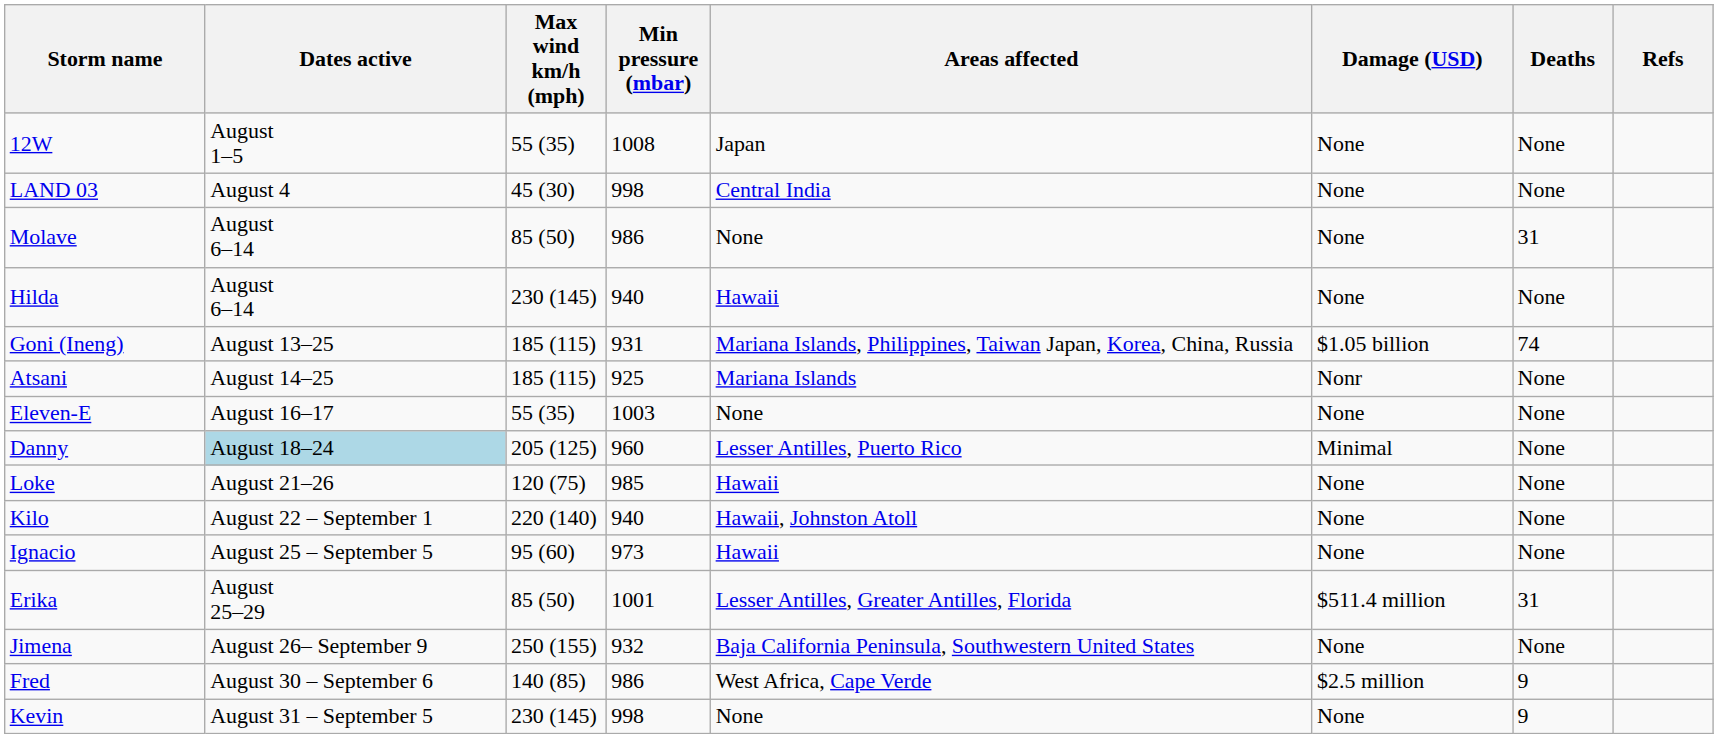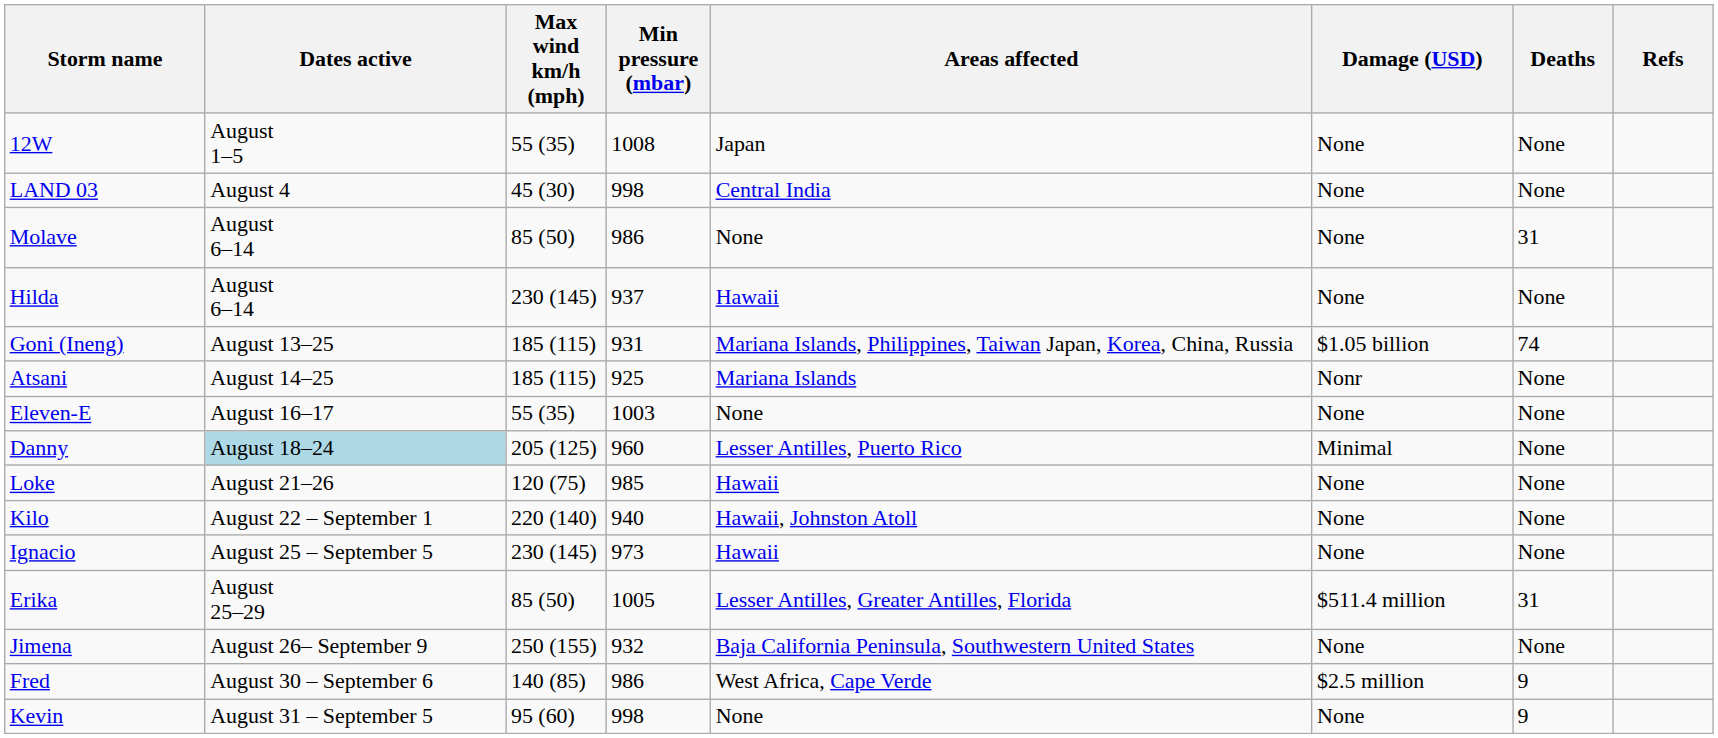Hilda | Min pressure (mbar): 940 -> 937
Ignacio | Max wind km/h (mph): 95 (60) -> 230 (145)
Erika | Min pressure (mbar): 1001 -> 1005
Kevin | Max wind km/h (mph): 230 (145) -> 95 (60)
